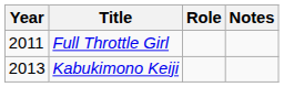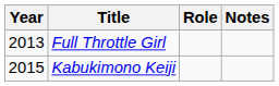Full Throttle Girl | Year: 2011 -> 2013
Kabukimono Keiji | Year: 2013 -> 2015
